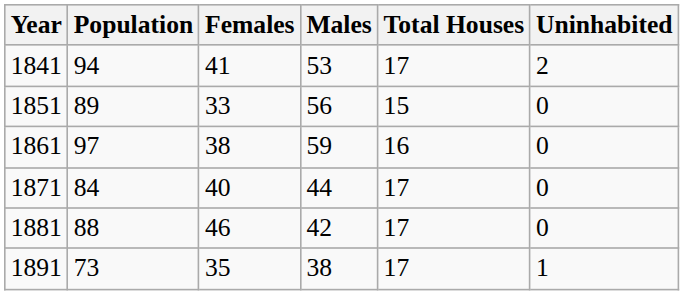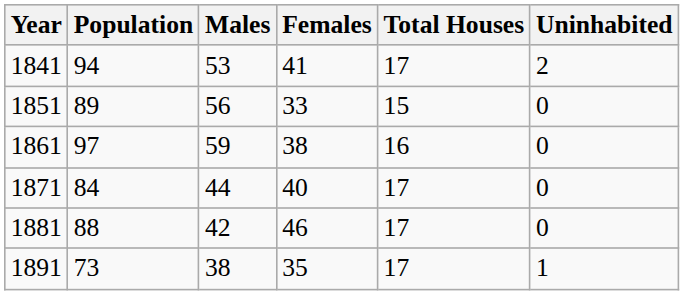columns swapped: Males <-> Females
